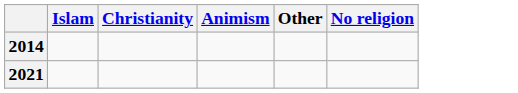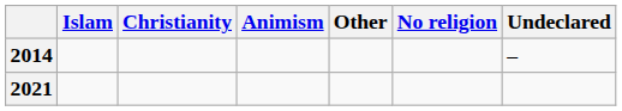+ column: Undeclared | –
